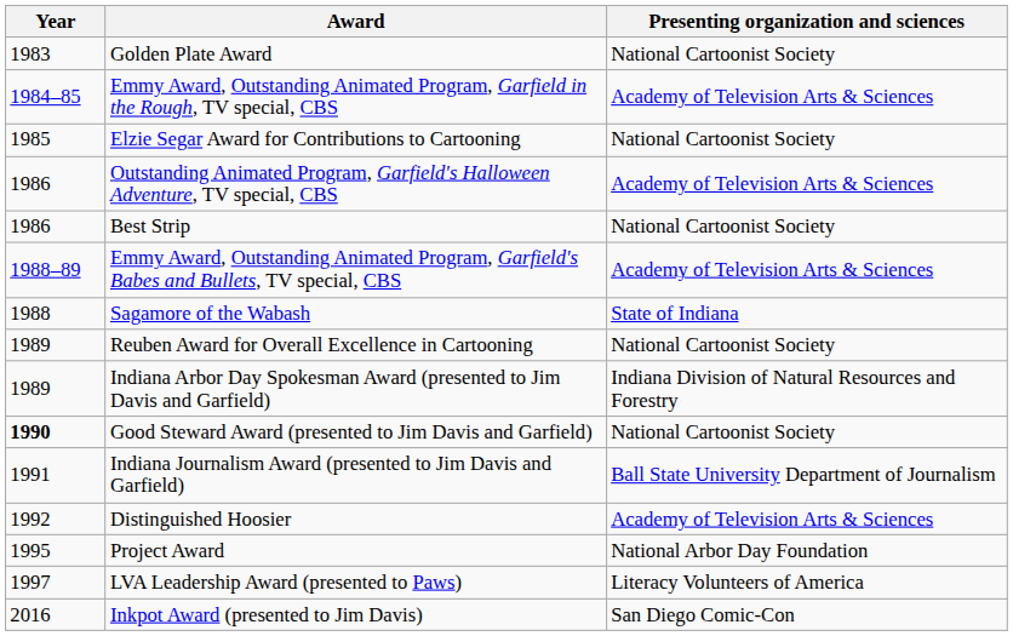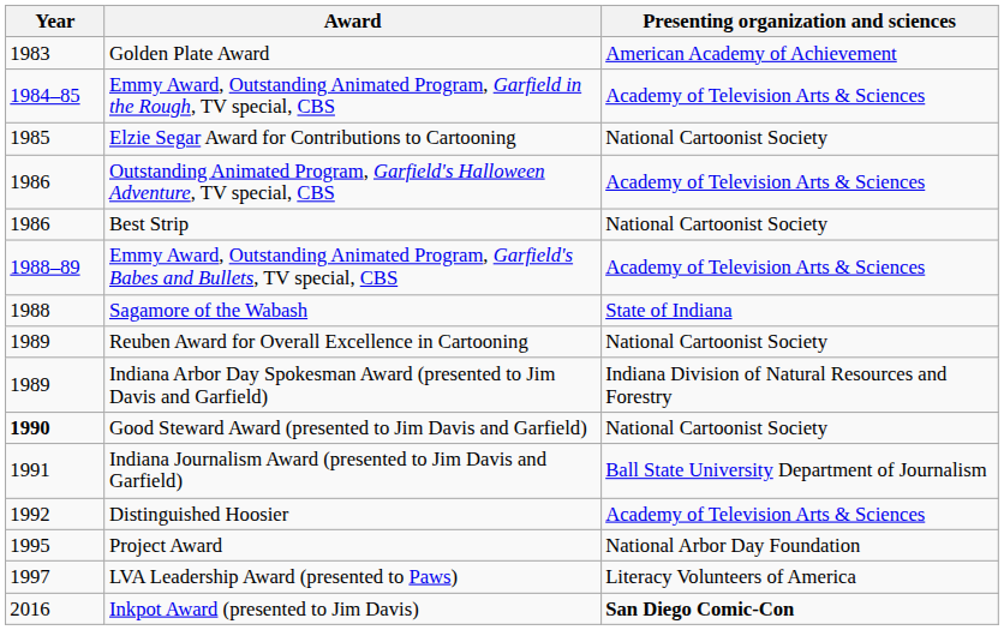Golden Plate Award | Presenting organization and sciences: National Cartoonist Society -> American Academy of Achievement
Inkpot Award (presented to Jim Davis) | Presenting organization and sciences: normal -> bold
